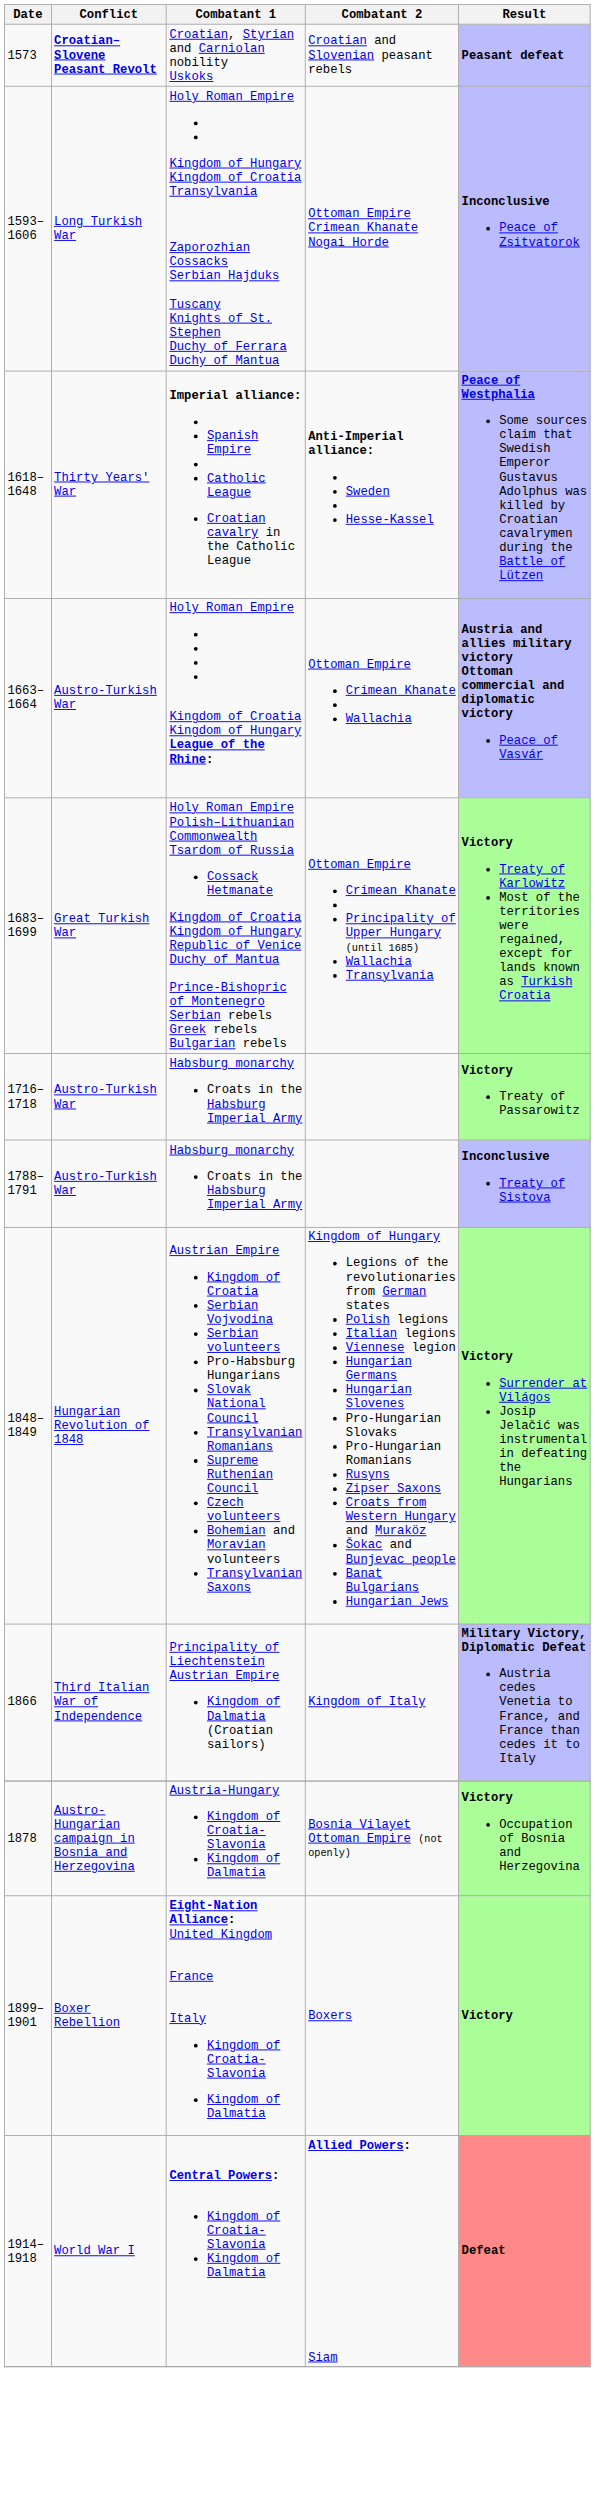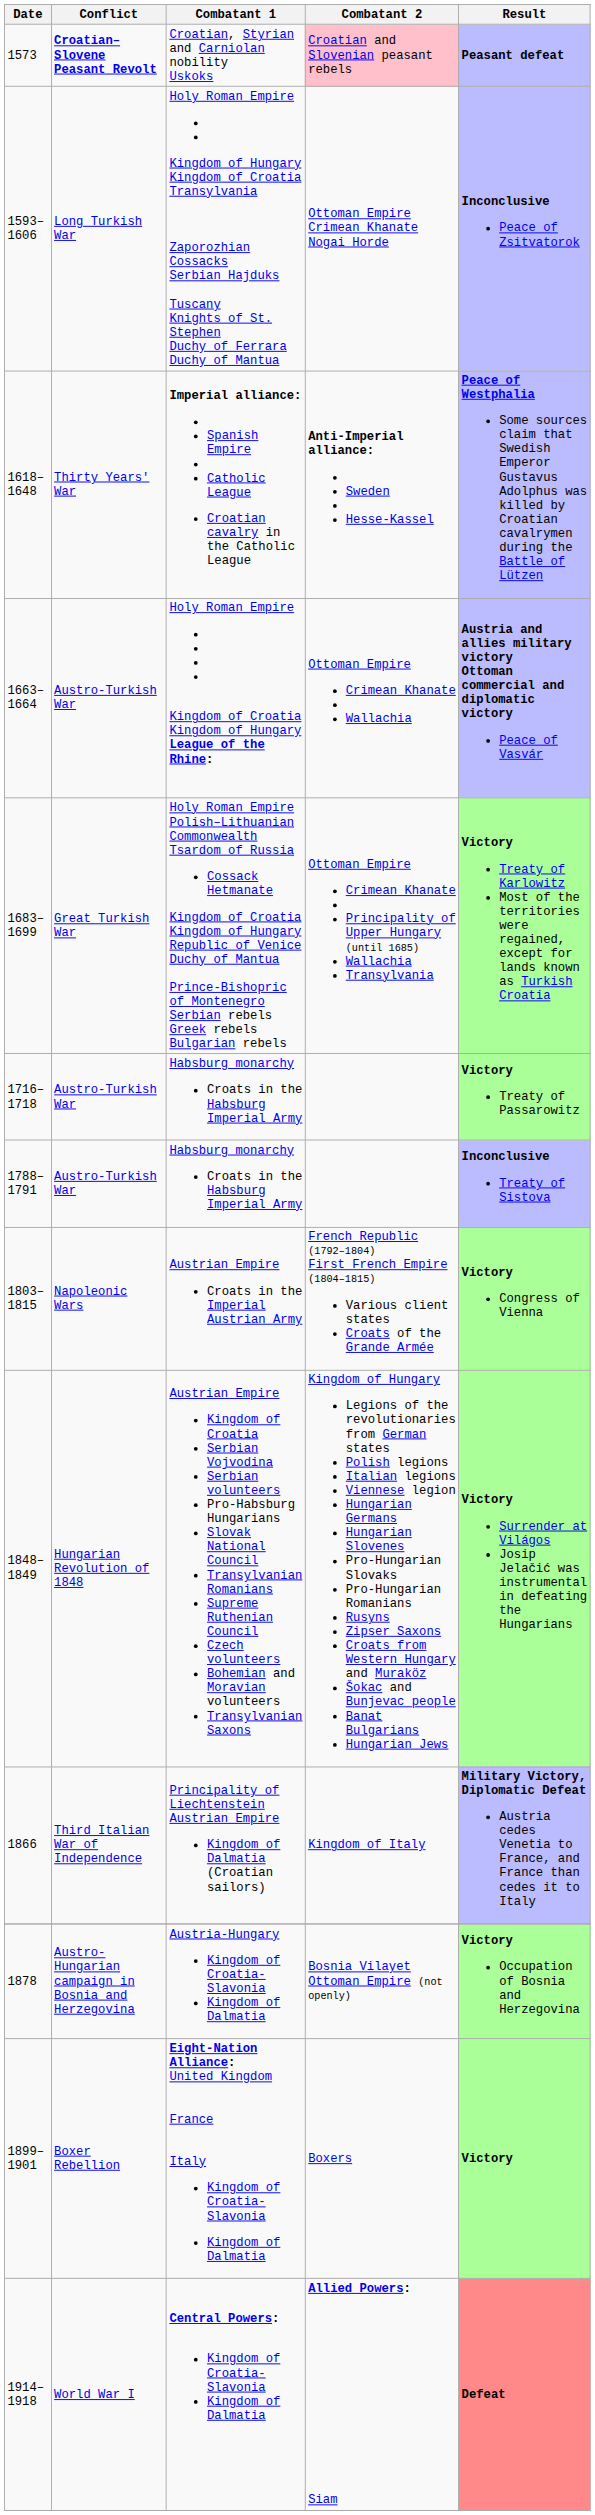Croatian, Styrian and Carniolan nobility Uskoks | Combatant 2: no background -> pink background
+ row: 1803–1815 | Napoleonic Wars | Austrian Empire Croats in the Imperial Austrian Army | French Republic (1792–1804) First French Empire (1804–1815) Various client states Croats of the Grande Armée | Victory Congress of Vienna
